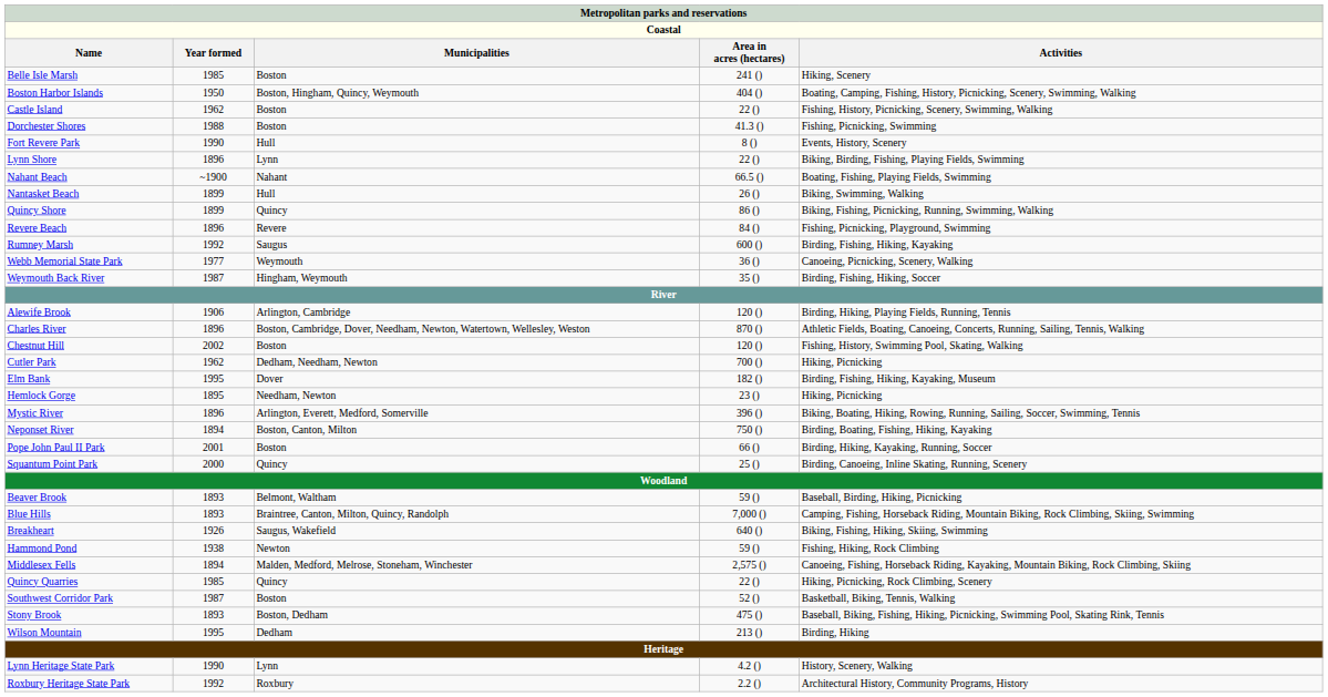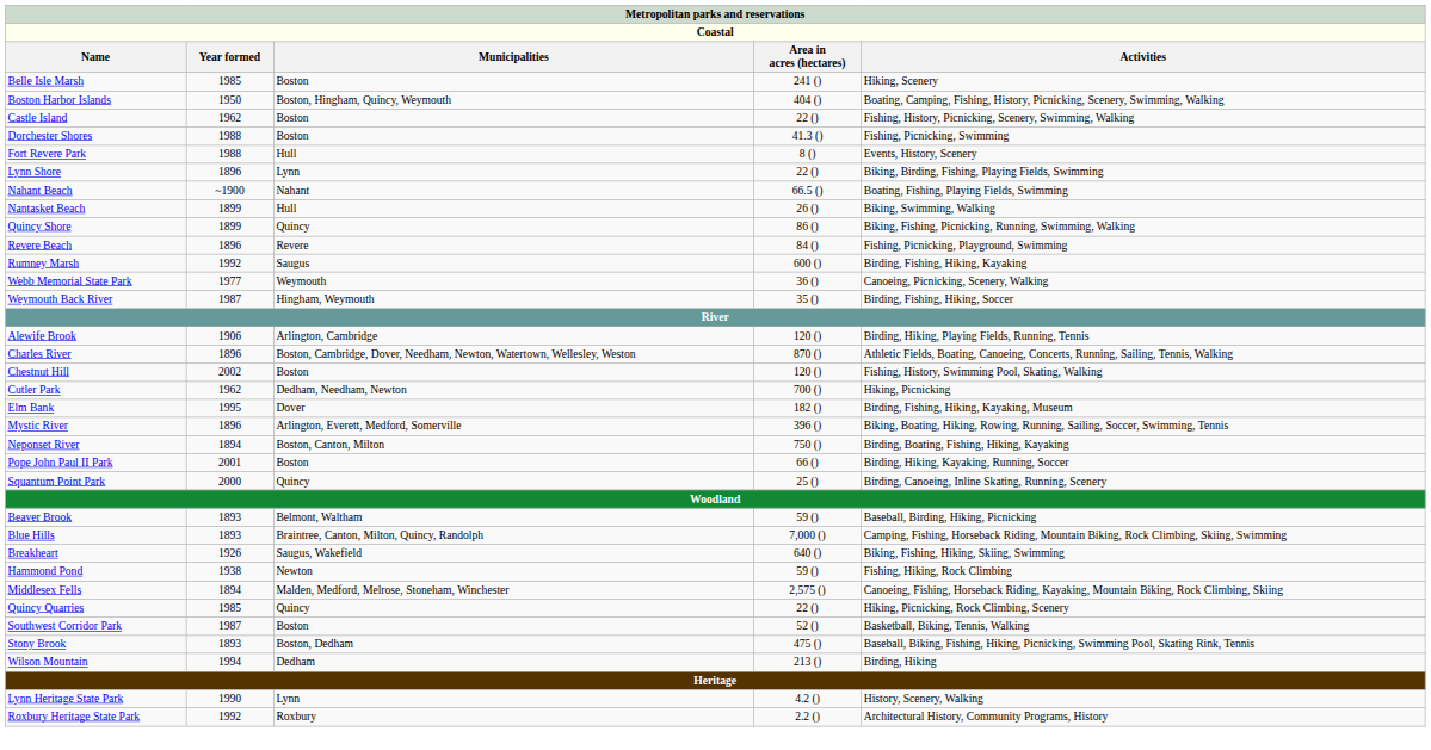Fort Revere Park | Year formed: 1990 -> 1988
- row: Hemlock Gorge | 1895 | Needham, Newton | 23 () | Hiking, Picnicking
Wilson Mountain | Year formed: 1995 -> 1994
